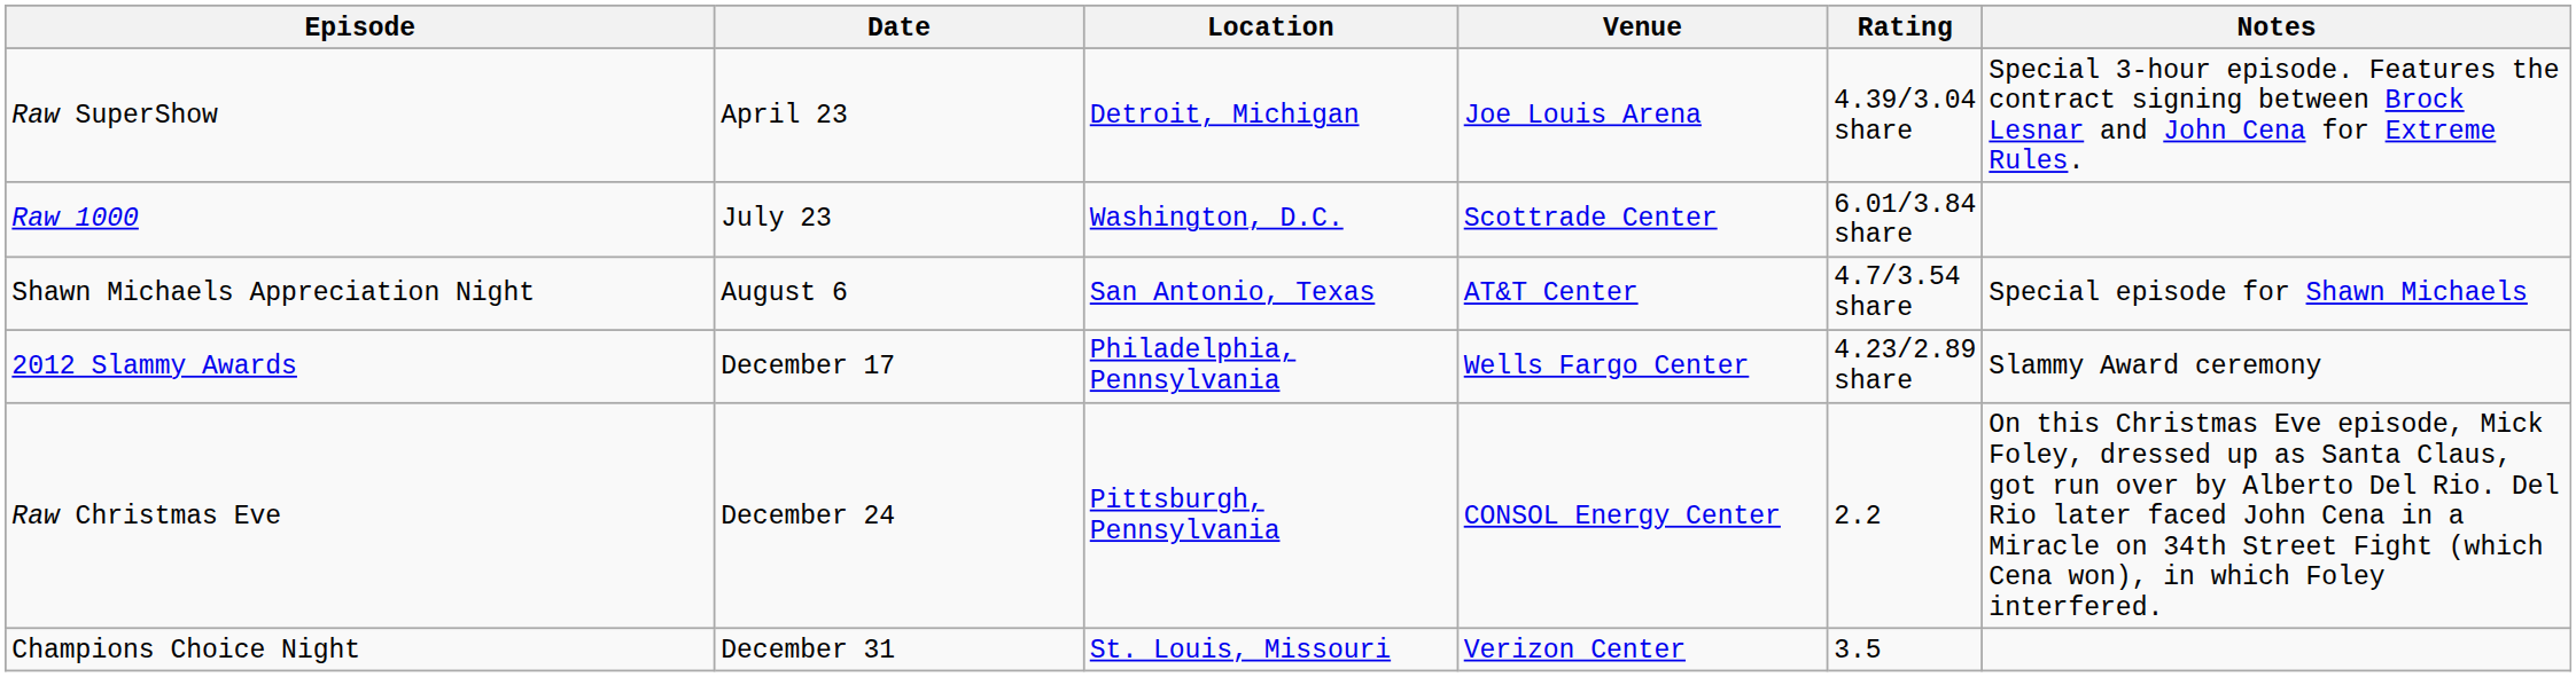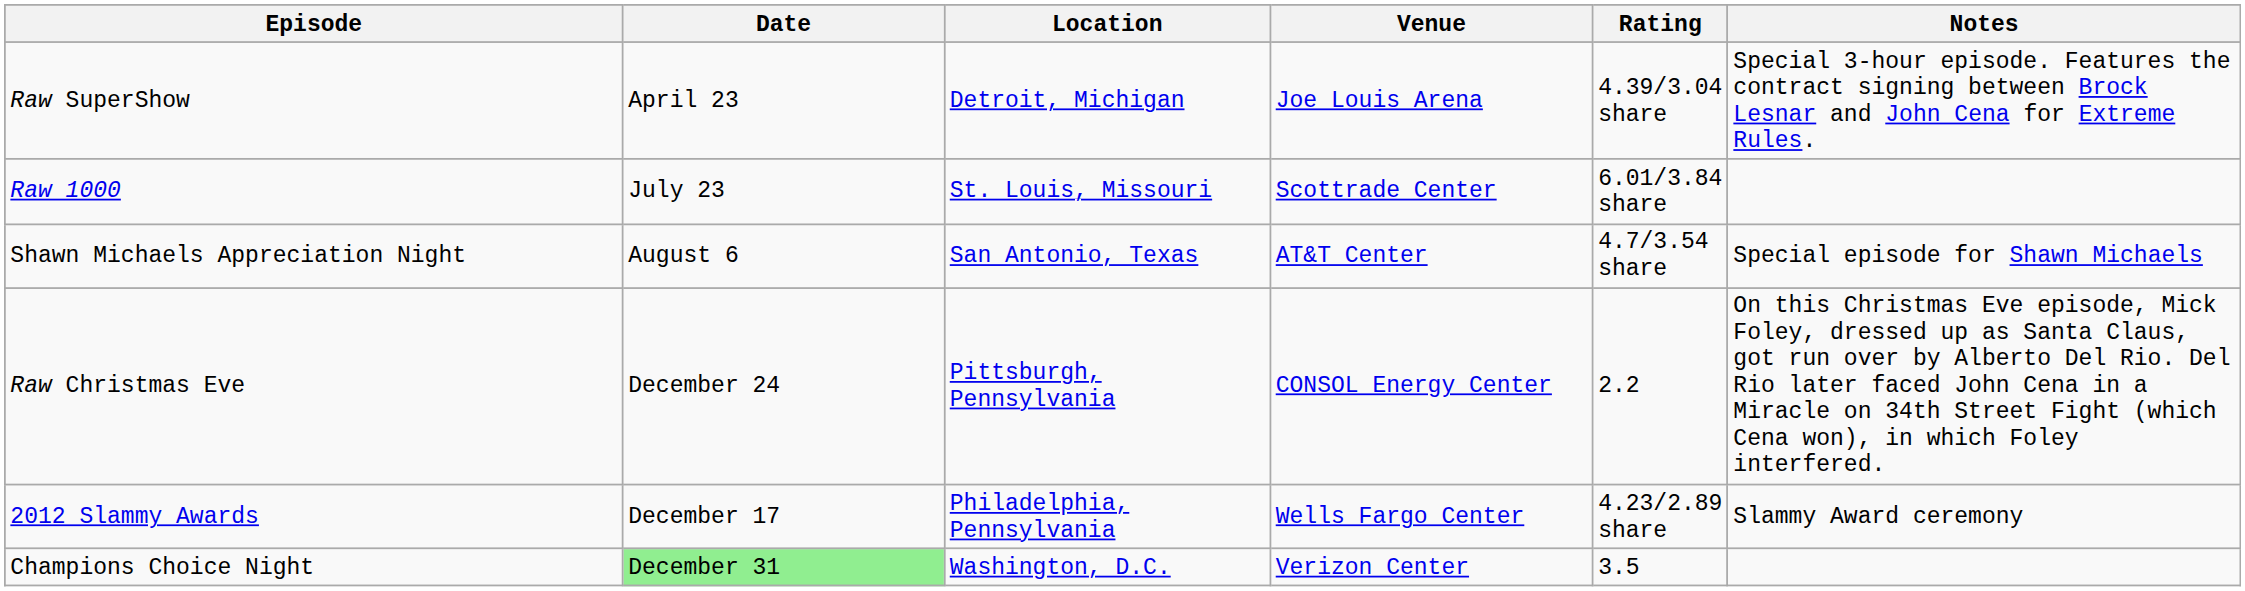Raw 1000 | Location: Washington, D.C. -> St. Louis, Missouri
rows swapped: 2012 Slammy Awards <-> Raw Christmas Eve
Champions Choice Night | Date: no background -> lightgreen background
Champions Choice Night | Location: St. Louis, Missouri -> Washington, D.C.
